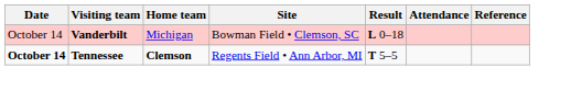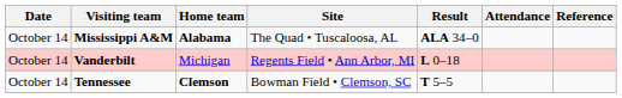+ row: October 14 | Mississippi A&M | Alabama | The Quad • Tuscaloosa, AL | ALA 34–0
Vanderbilt | Site: Bowman Field • Clemson, SC -> Regents Field • Ann Arbor, MI
Tennessee | Date: bold -> normal
Tennessee | Site: Regents Field • Ann Arbor, MI -> Bowman Field • Clemson, SC
